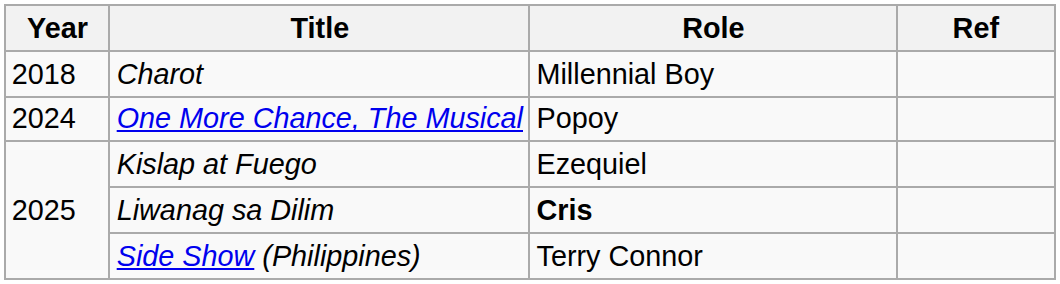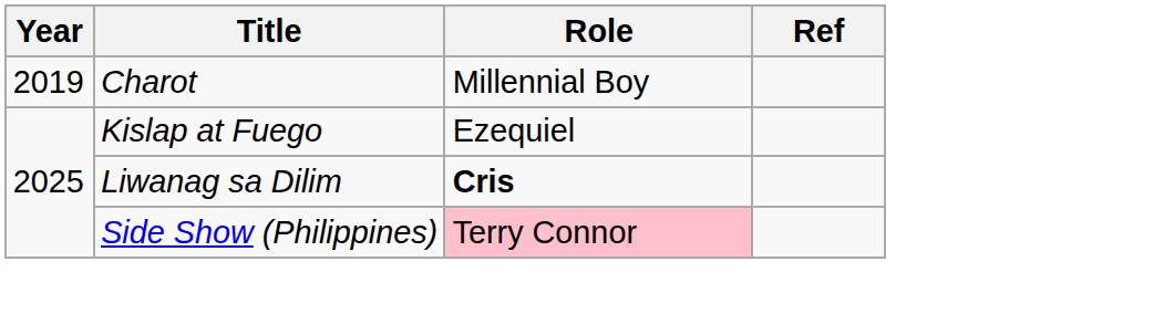Charot | Year: 2018 -> 2019
- row: 2024 | One More Chance, The Musical | Popoy
Side Show (Philippines) | Role: no background -> pink background
